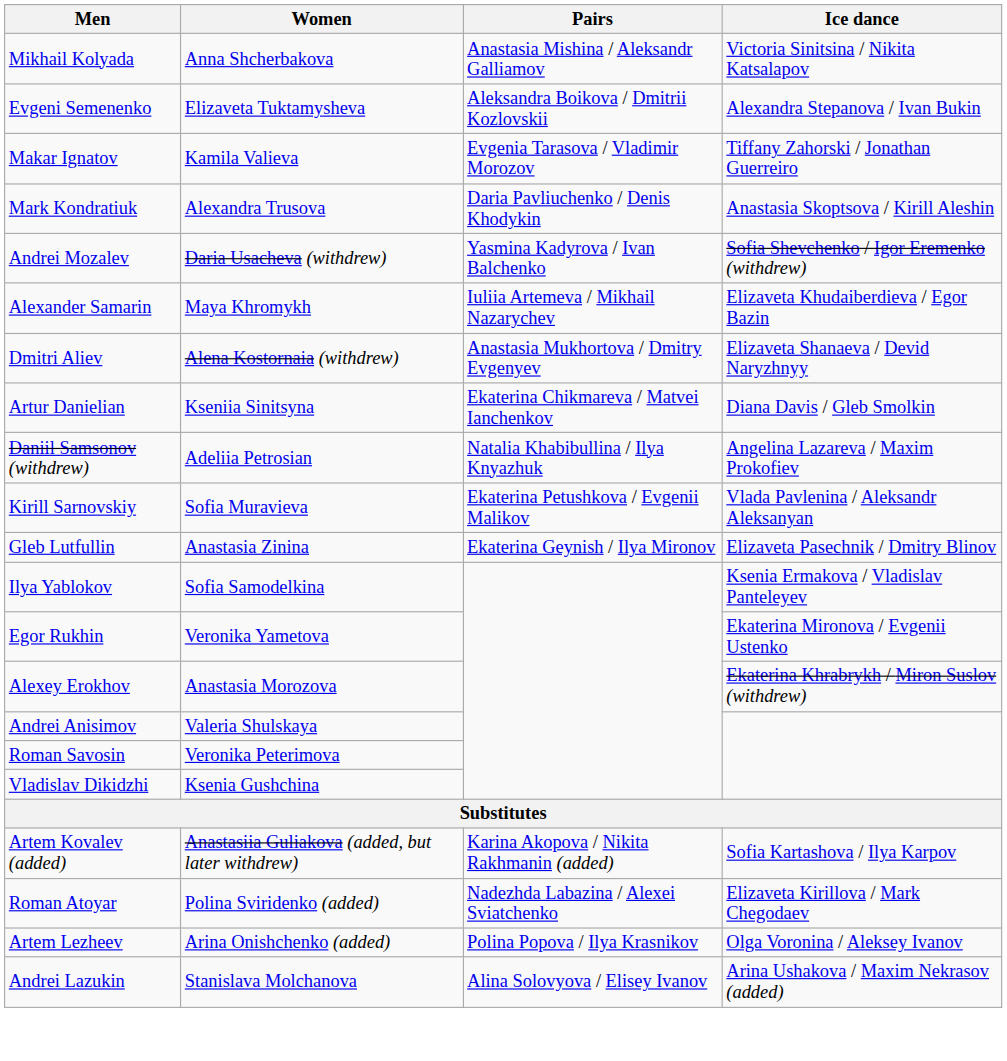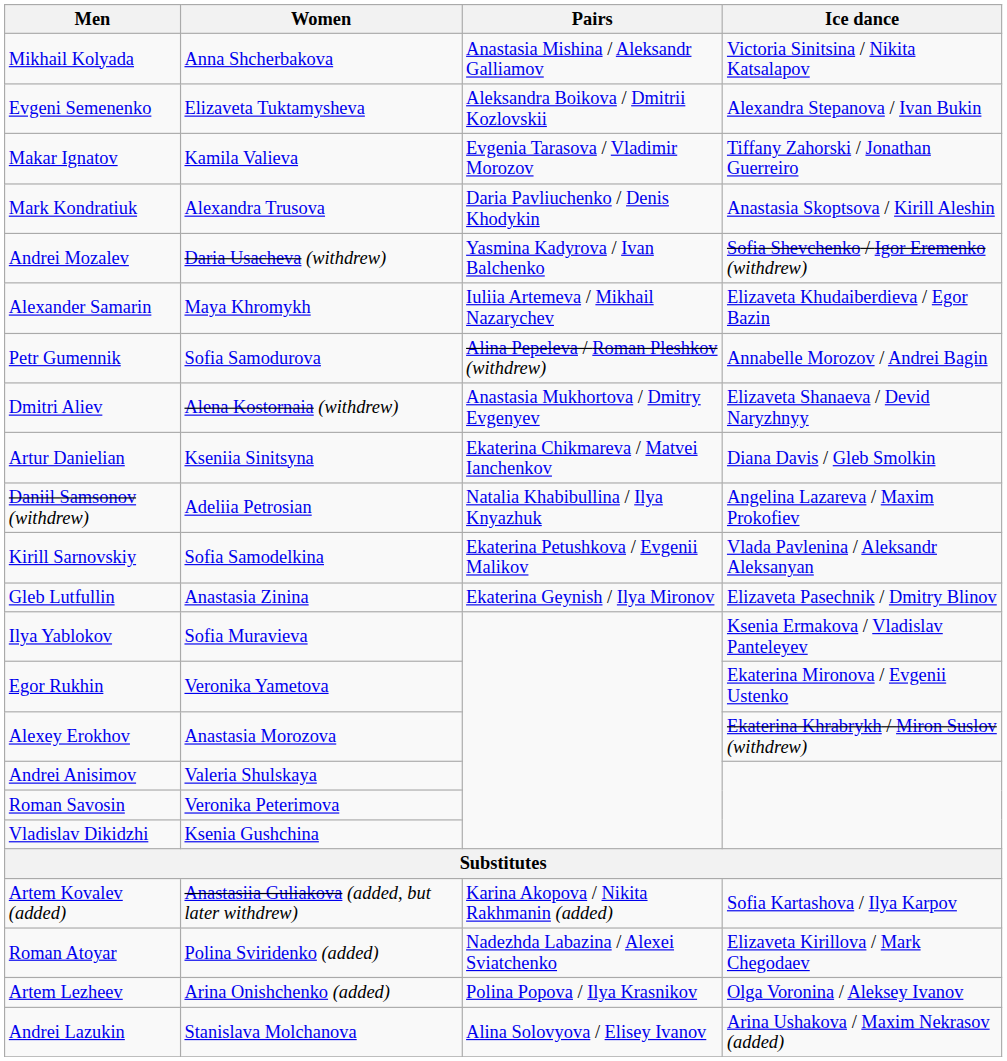+ row: Petr Gumennik | Sofia Samodurova | Alina Pepeleva / Roman Pleshkov (withdrew) | Annabelle Morozov / Andrei Bagin
Kirill Sarnovskiy | Women: Sofia Muravieva -> Sofia Samodelkina
Ilya Yablokov | Women: Sofia Samodelkina -> Sofia Muravieva
